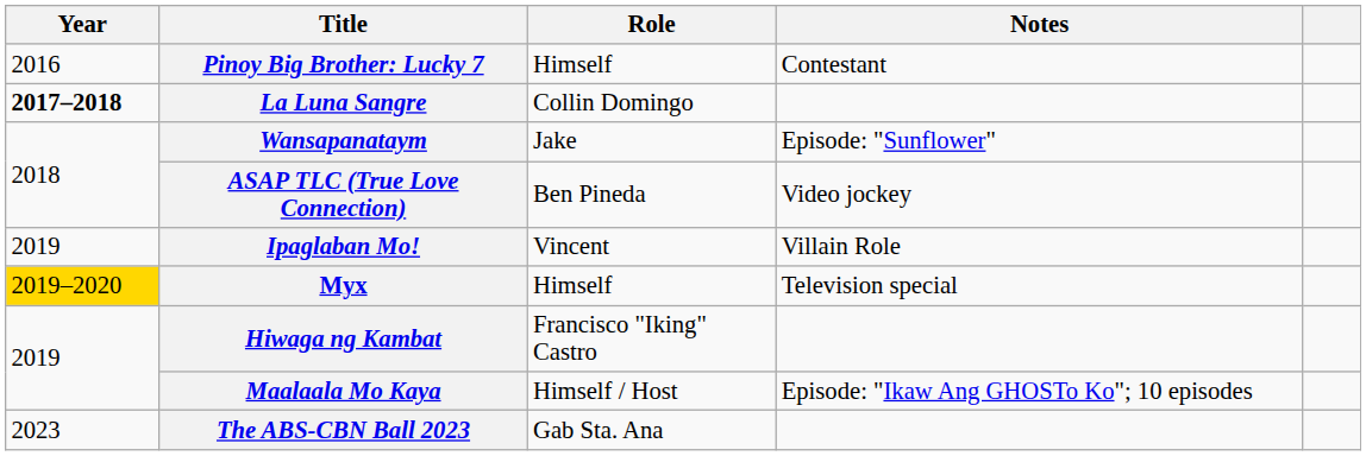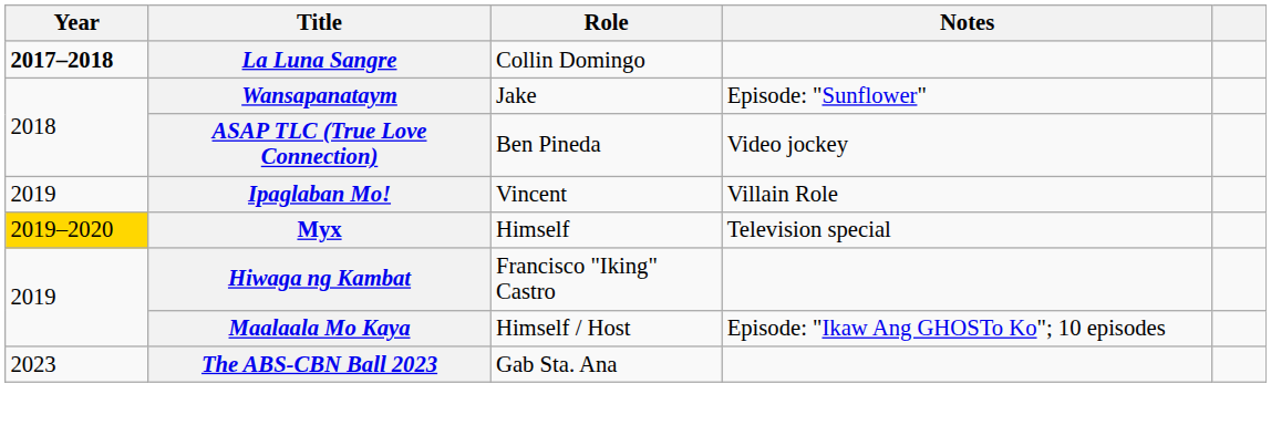- row: 2016 | Pinoy Big Brother: Lucky 7 | Himself | Contestant
